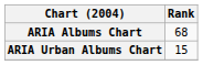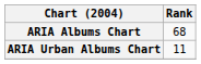ARIA Urban Albums Chart | Rank: 15 -> 11
